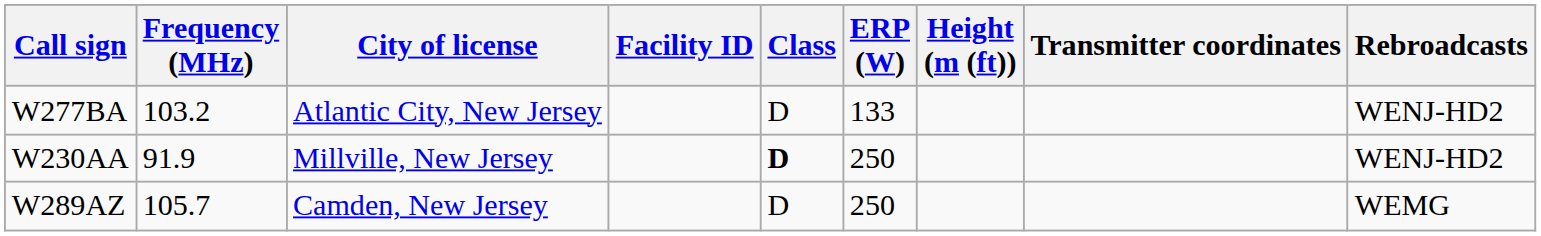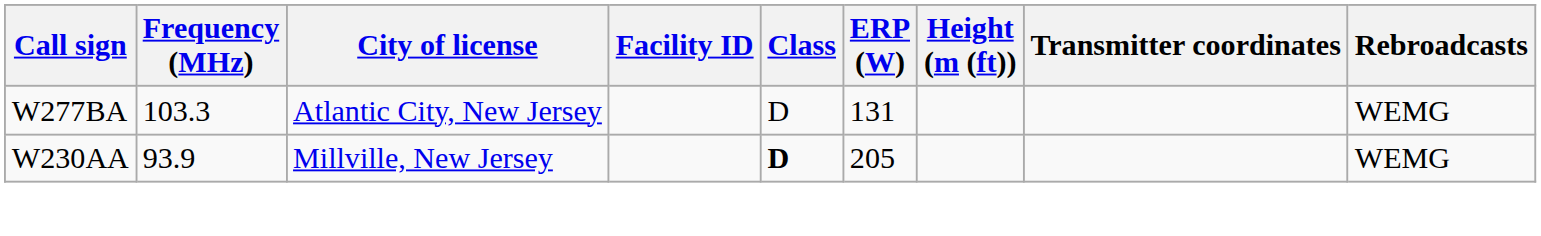W277BA | Frequency (MHz): 103.2 -> 103.3
W277BA | ERP (W): 133 -> 131
W277BA | Rebroadcasts: WENJ-HD2 -> WEMG
W230AA | Frequency (MHz): 91.9 -> 93.9
W230AA | ERP (W): 250 -> 205
W230AA | Rebroadcasts: WENJ-HD2 -> WEMG
- row: W289AZ | 105.7 | Camden, New Jersey | D | 250 | WEMG
